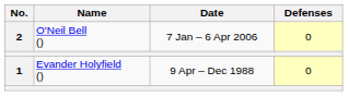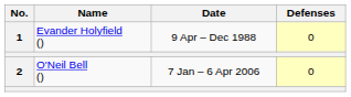rows swapped: 1 <-> 2
